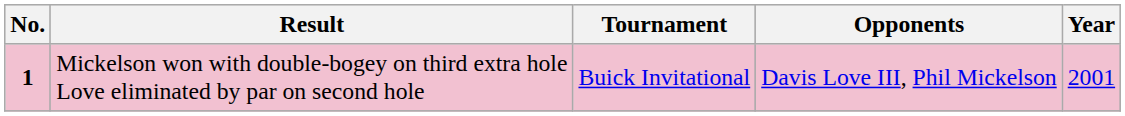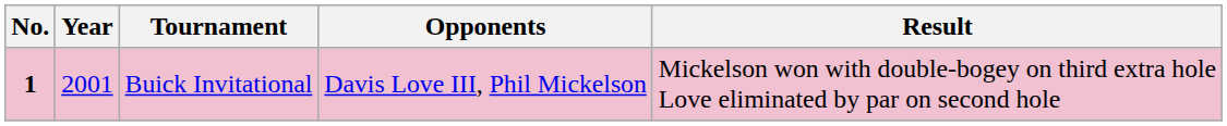columns swapped: Year <-> Result
